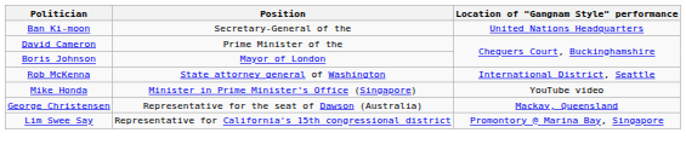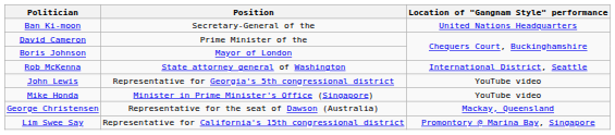+ row: John Lewis | Representative for Georgia's 5th congressional district | YouTube video
